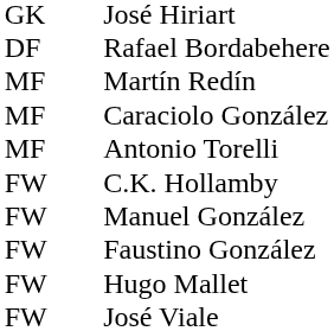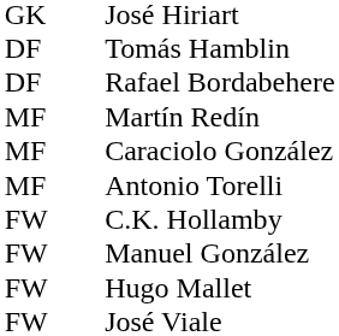+ row: DF | Tomás Hamblin
- row: FW | Faustino González
